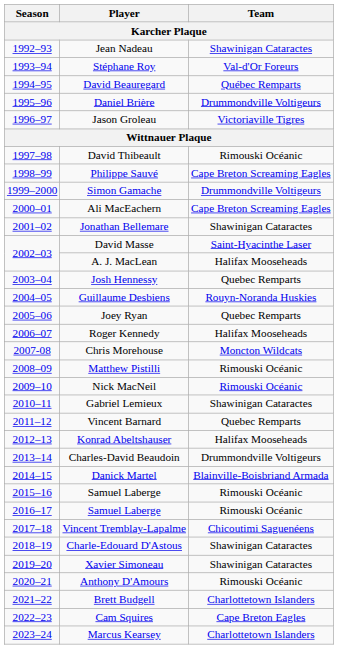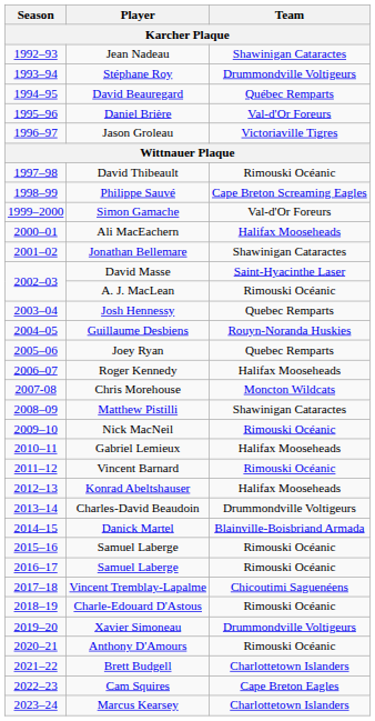Stéphane Roy | Team: Val-d'Or Foreurs -> Drummondville Voltigeurs
Daniel Brière | Team: Drummondville Voltigeurs -> Val-d'Or Foreurs
Simon Gamache | Team: Drummondville Voltigeurs -> Val-d'Or Foreurs
Ali MacEachern | Team: Cape Breton Screaming Eagles -> Halifax Mooseheads
A. J. MacLean | Team: Halifax Mooseheads -> Rimouski Océanic
Matthew Pistilli | Team: Rimouski Océanic -> Shawinigan Cataractes
Gabriel Lemieux | Team: Shawinigan Cataractes -> Halifax Mooseheads
Vincent Barnard | Team: Quebec Remparts -> Rimouski Océanic
Charle-Edouard D'Astous | Team: Shawinigan Cataractes -> Rimouski Océanic
Xavier Simoneau | Team: Shawinigan Cataractes -> Drummondville Voltigeurs
